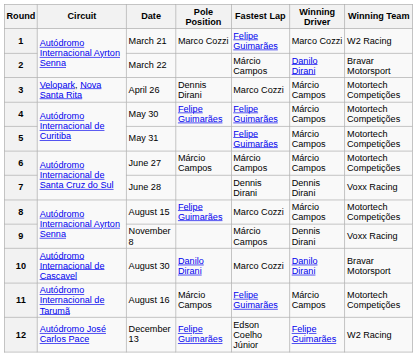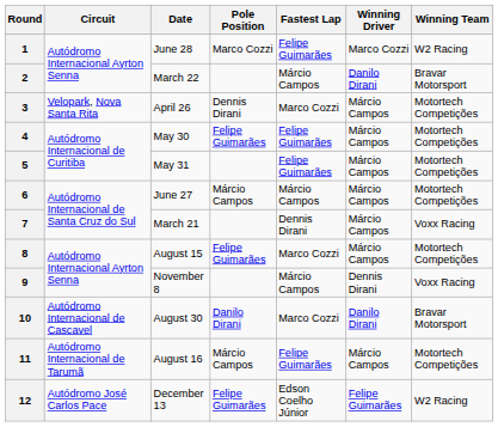1 | Date: March 21 -> June 28
7 | Date: June 28 -> March 21
7 | Winning Driver: Dennis Dirani -> Márcio Campos
